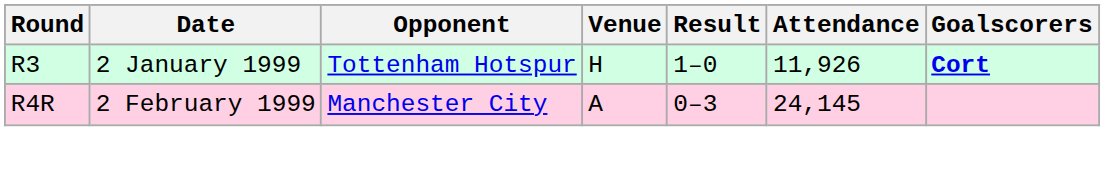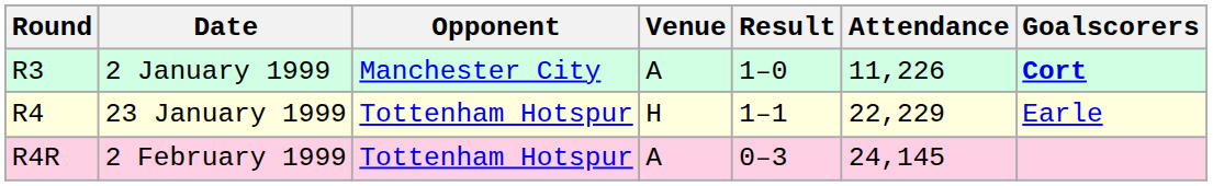2 January 1999 | Opponent: Tottenham Hotspur -> Manchester City
2 January 1999 | Venue: H -> A
2 January 1999 | Attendance: 11,926 -> 11,226
+ row: R4 | 23 January 1999 | Tottenham Hotspur | H | 1–1 | 22,229 | Earle
2 February 1999 | Opponent: Manchester City -> Tottenham Hotspur
